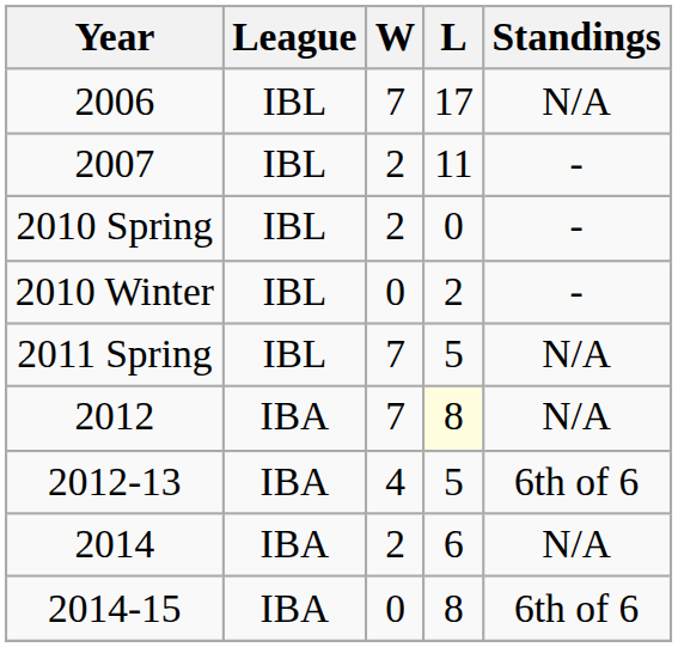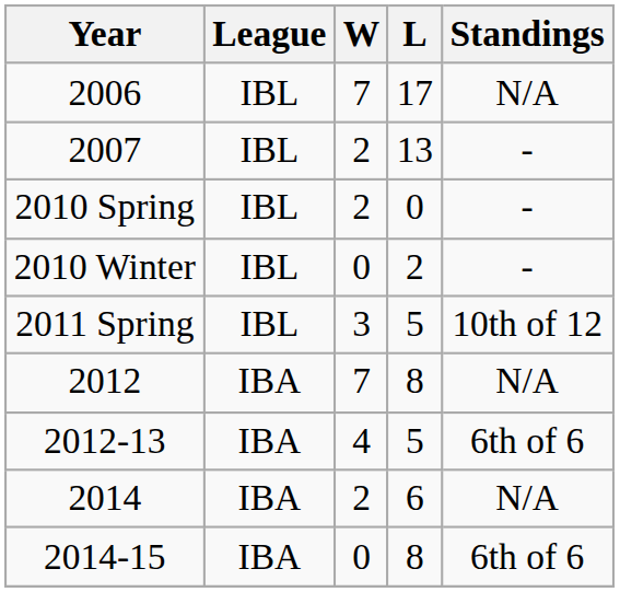2007 | L: 11 -> 13
2011 Spring | W: 7 -> 3
2011 Spring | Standings: N/A -> 10th of 12
2012 | L: lightyellow background -> no background
